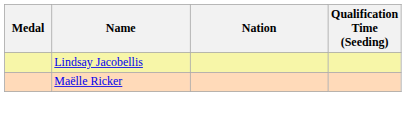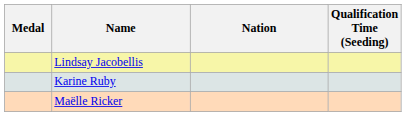+ row: Karine Ruby
